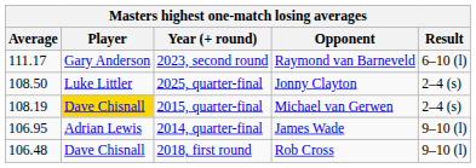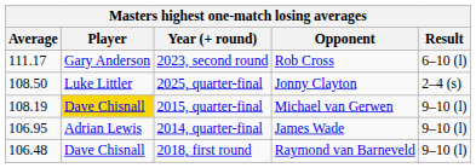2023, second round | Opponent: Raymond van Barneveld -> Rob Cross
2015, quarter-final | Result: 2–4 (s) -> 9–10 (l)
2018, first round | Opponent: Rob Cross -> Raymond van Barneveld
